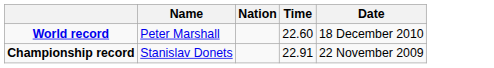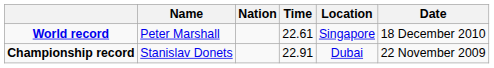+ column: Location | Singapore | Dubai
World record | Time: 22.60 -> 22.61
